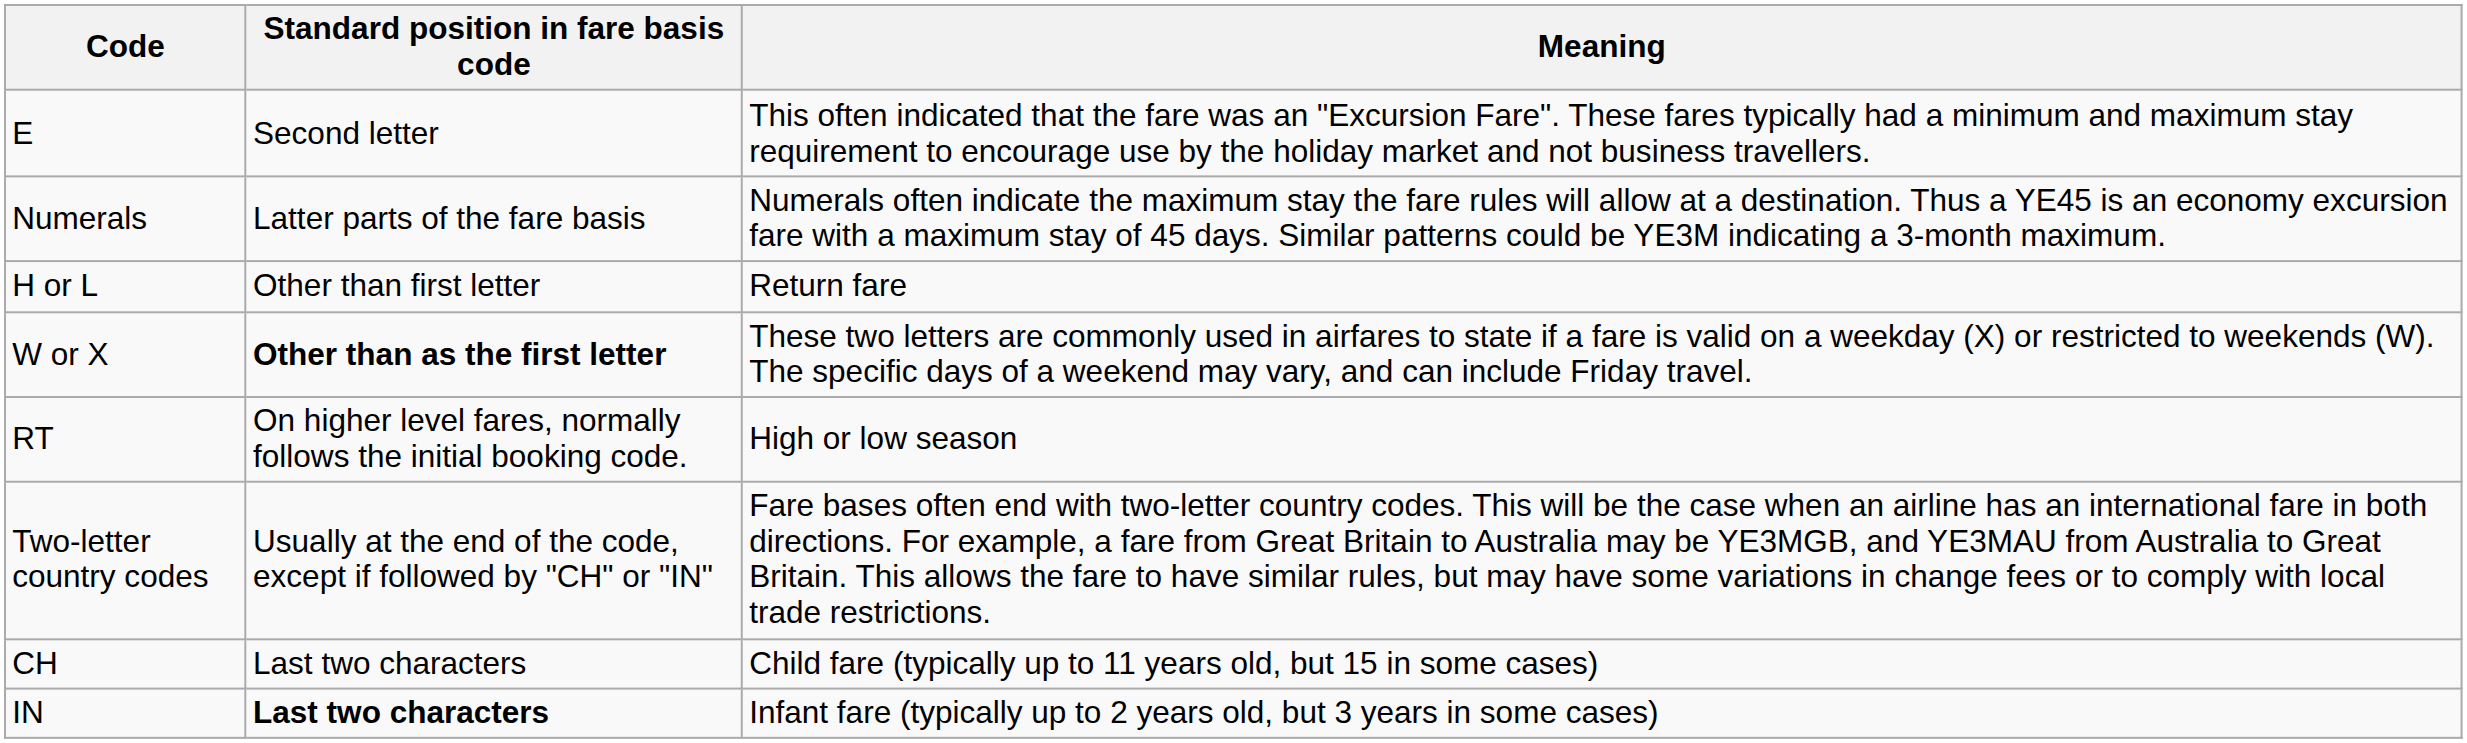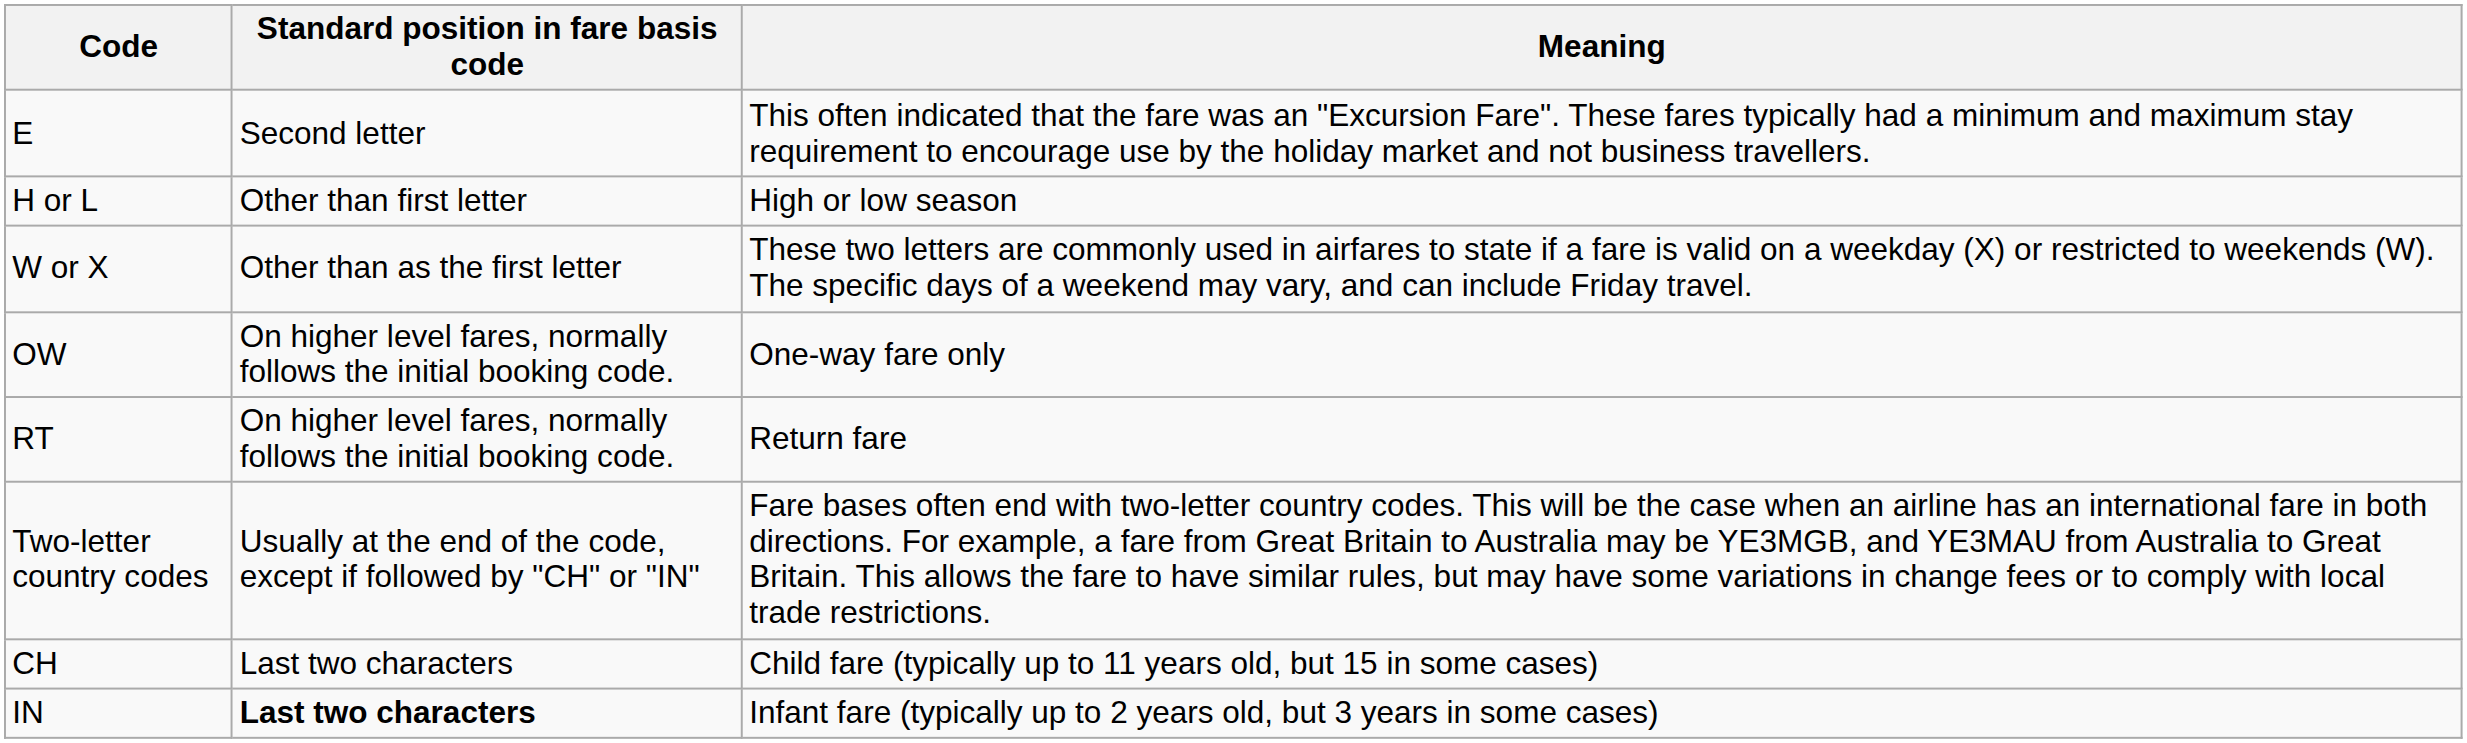- row: Numerals | Latter parts of the fare basis | Numerals often indicate the maximum stay the fare rules will allow at a destination. Thus a YE45 is an economy excursion fare with a maximum stay of 45 days. Similar patterns could be YE3M indicating a 3-month maximum.
H or L | Meaning: Return fare -> High or low season
W or X | Standard position in fare basis code: bold -> normal
+ row: OW | On higher level fares, normally follows the initial booking code. | One-way fare only
RT | Meaning: High or low season -> Return fare
